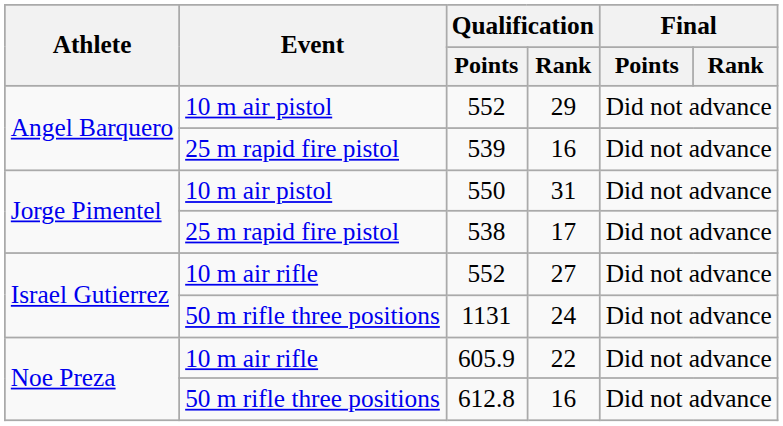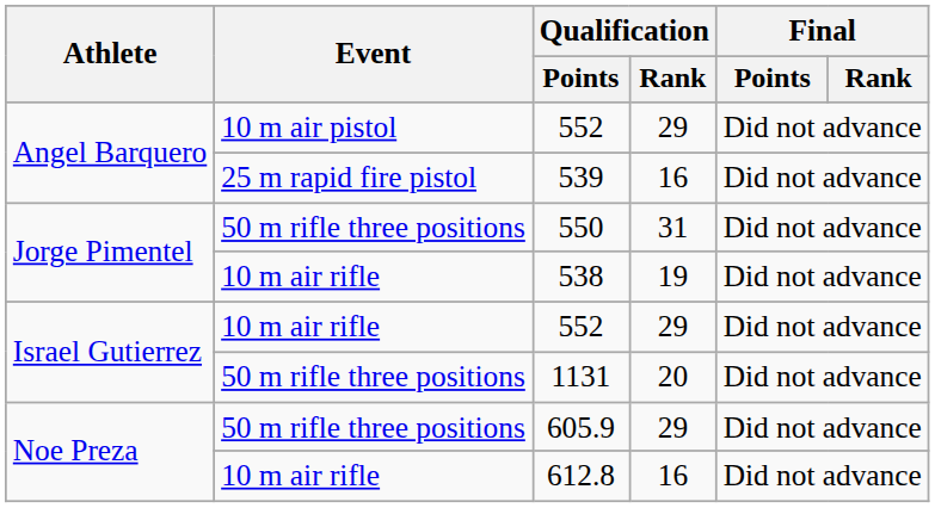550 | Event: 10 m air pistol -> 50 m rifle three positions
538 | Event: 25 m rapid fire pistol -> 10 m air rifle
538 | Qualification / Rank: 17 -> 19
Israel Gutierrez / 552 | Qualification / Rank: 27 -> 29
1131 | Qualification / Rank: 24 -> 20
605.9 | Event: 10 m air rifle -> 50 m rifle three positions
605.9 | Qualification / Rank: 22 -> 29
612.8 | Event: 50 m rifle three positions -> 10 m air rifle
